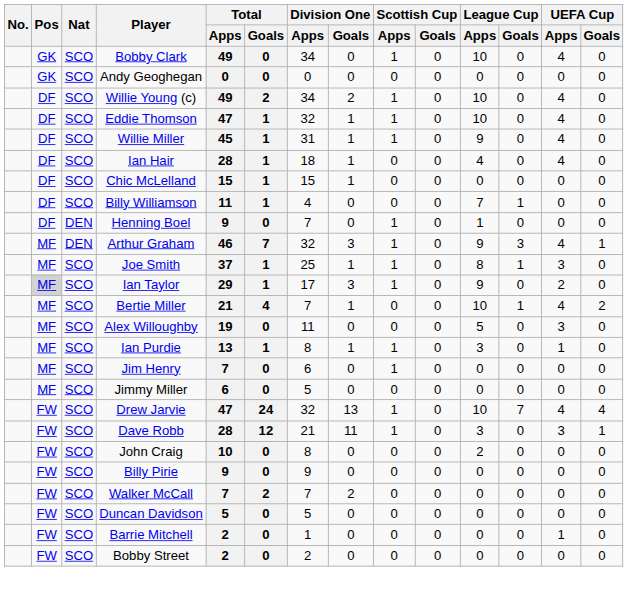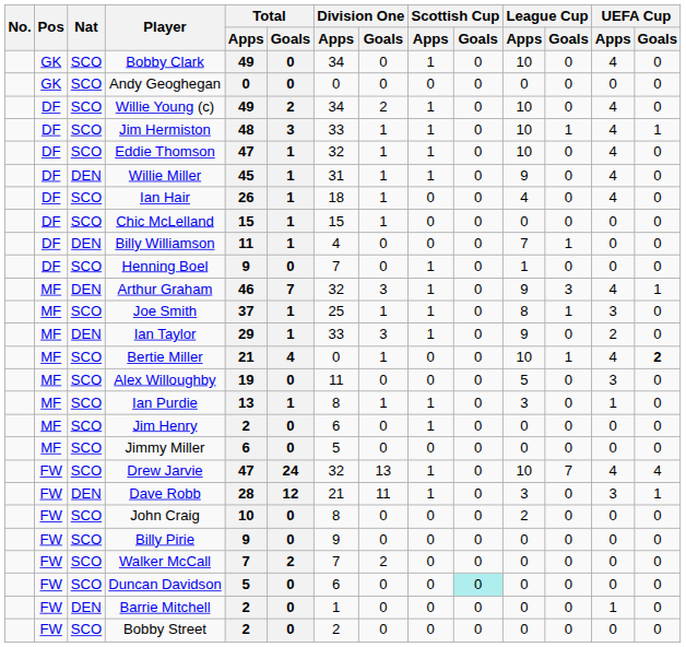+ row: DF | SCO | Jim Hermiston | 48 | 3 | 33 | 1 | 1 | 0 | 10 | 1 | 4 | 1
Willie Miller | Nat: SCO -> DEN
Ian Hair | Total / Apps: 28 -> 26
Billy Williamson | Nat: SCO -> DEN
Henning Boel | Nat: DEN -> SCO
Ian Taylor | Pos: lightgrey background -> no background
Ian Taylor | Nat: SCO -> DEN
Ian Taylor | Division One / Apps: 17 -> 33
Bertie Miller | Division One / Apps: 7 -> 0
Bertie Miller | UEFA Cup / Goals: normal -> bold
Jim Henry | Total / Apps: 7 -> 2
Dave Robb | Nat: SCO -> DEN
Duncan Davidson | Division One / Apps: 5 -> 6
Duncan Davidson | Scottish Cup / Goals: no background -> paleturquoise background
Barrie Mitchell | Nat: SCO -> DEN
